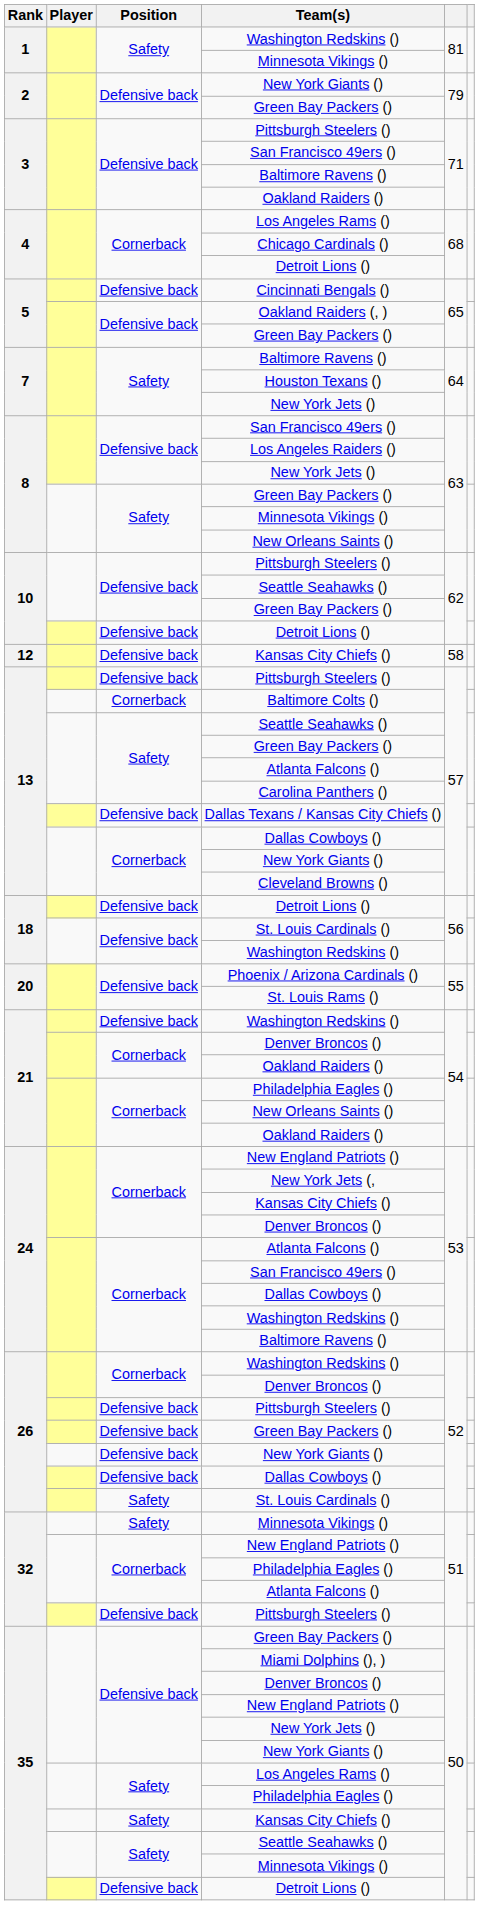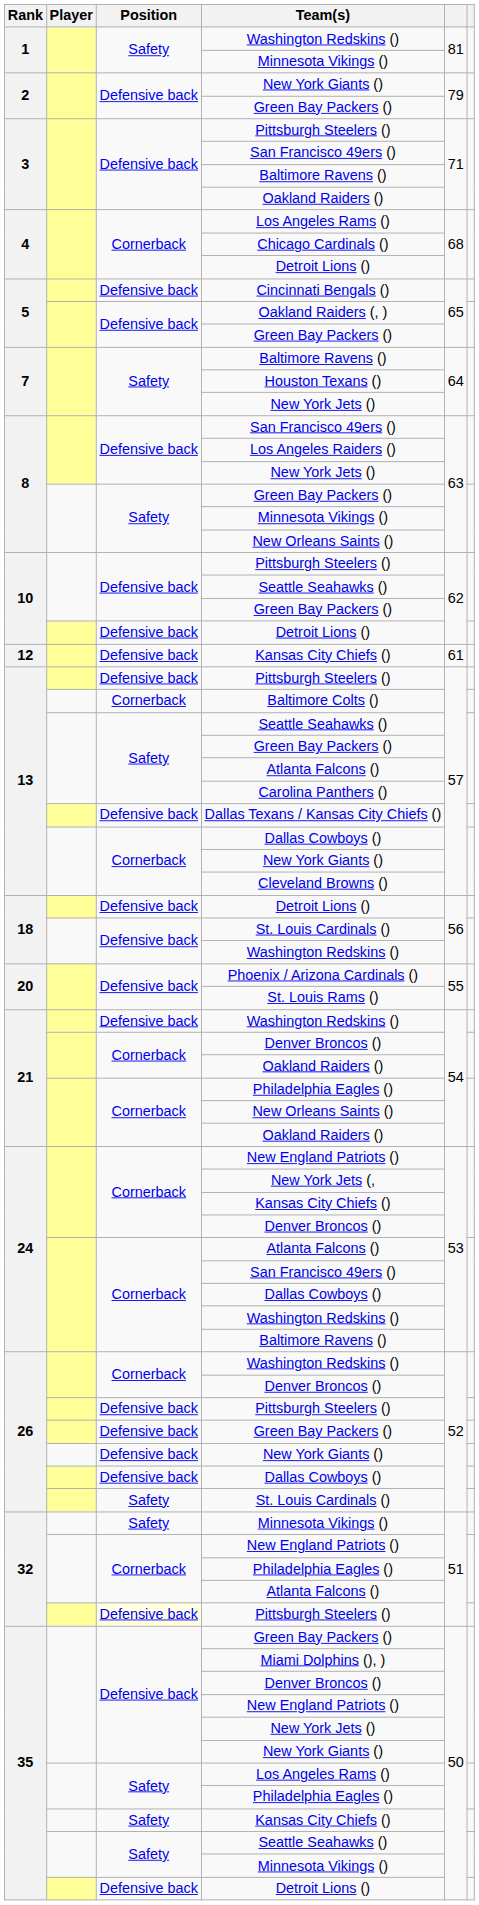12 / Kansas City Chiefs () | column 5: 58 -> 61
32 / Pittsburgh Steelers () | Position: no background -> lightyellow background
